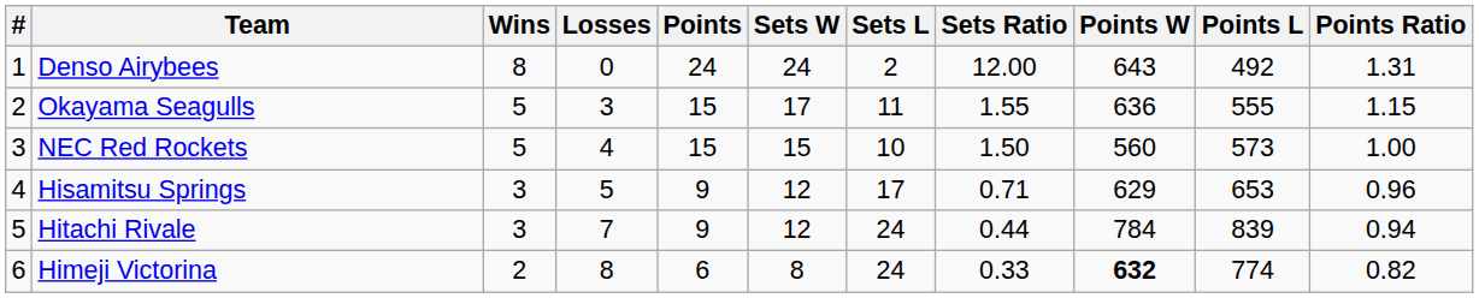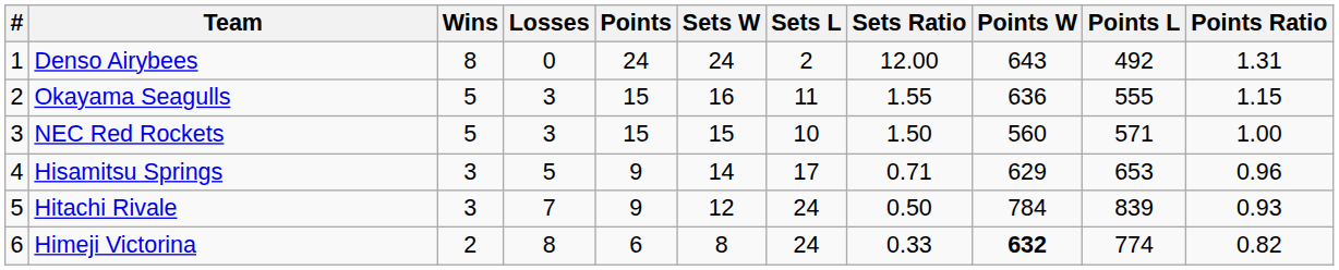Okayama Seagulls | Sets W: 17 -> 16
NEC Red Rockets | Losses: 4 -> 3
NEC Red Rockets | Points L: 573 -> 571
Hisamitsu Springs | Sets W: 12 -> 14
Hitachi Rivale | Sets Ratio: 0.44 -> 0.50
Hitachi Rivale | Points Ratio: 0.94 -> 0.93
